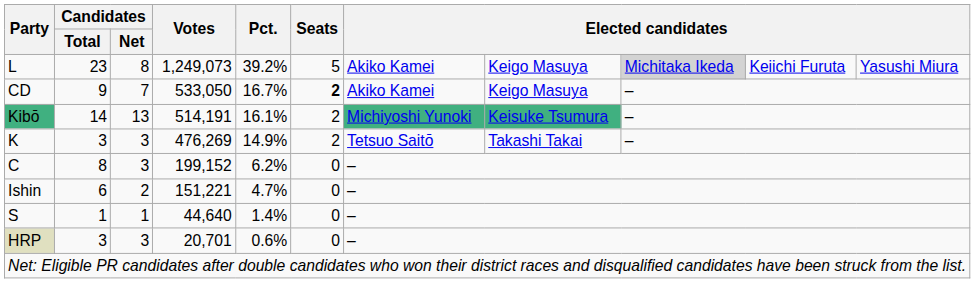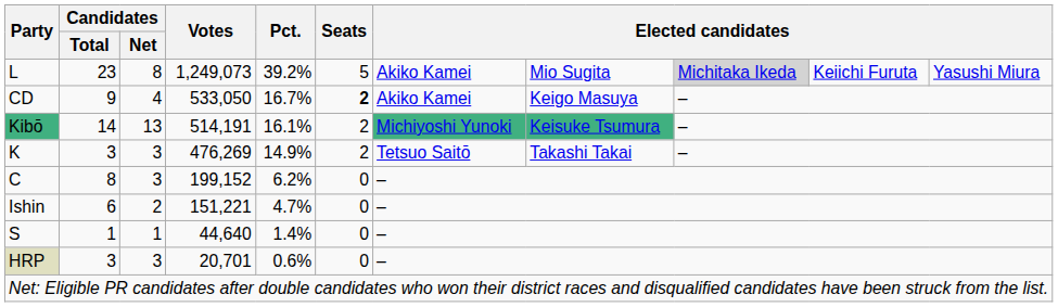L | column 8: Keigo Masuya -> Mio Sugita
CD | Candidates / Net: 7 -> 4
